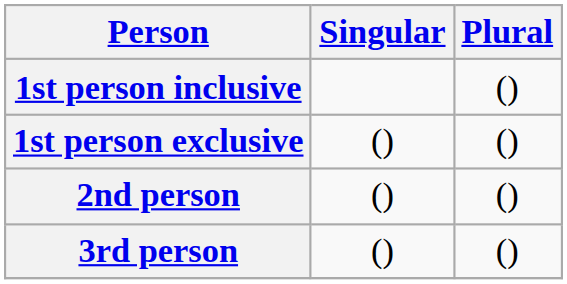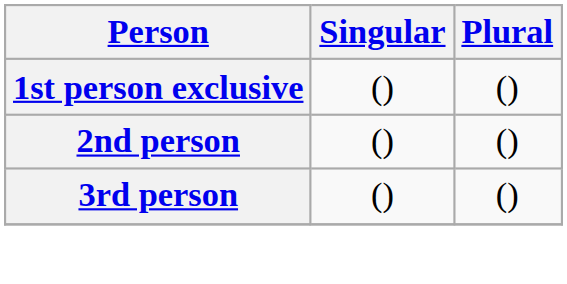- row: 1st person inclusive | ()
